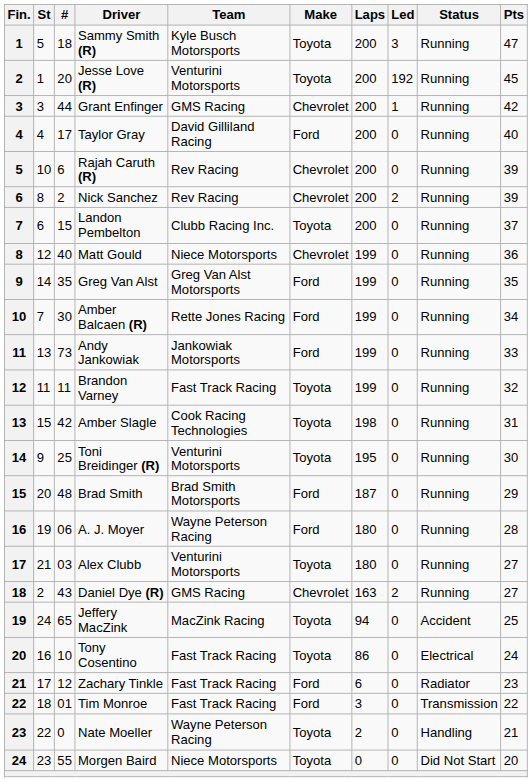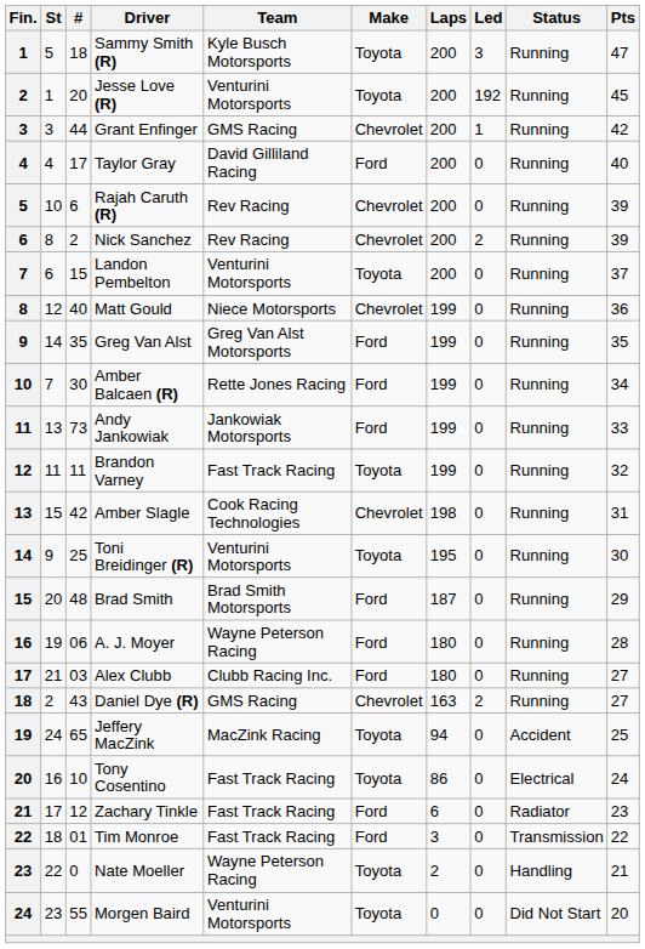Landon Pembelton | Team: Clubb Racing Inc. -> Venturini Motorsports
Amber Slagle | Make: Toyota -> Chevrolet
Alex Clubb | Team: Venturini Motorsports -> Clubb Racing Inc.
Alex Clubb | Make: Toyota -> Ford
Morgen Baird | Team: Niece Motorsports -> Venturini Motorsports
